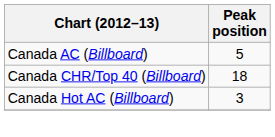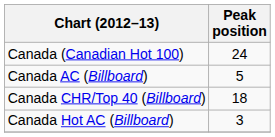+ row: Canada (Canadian Hot 100) | 24
